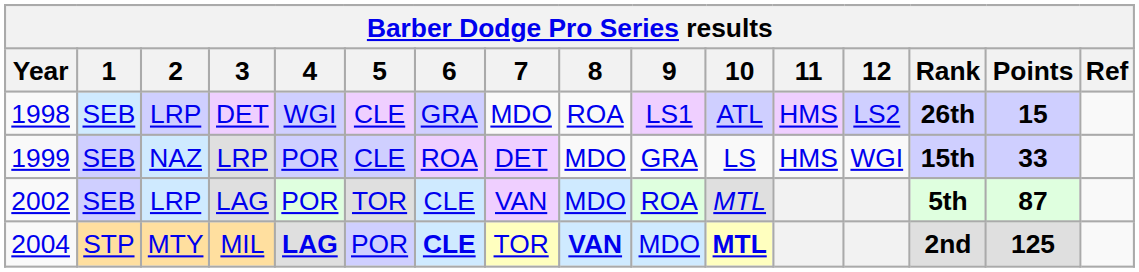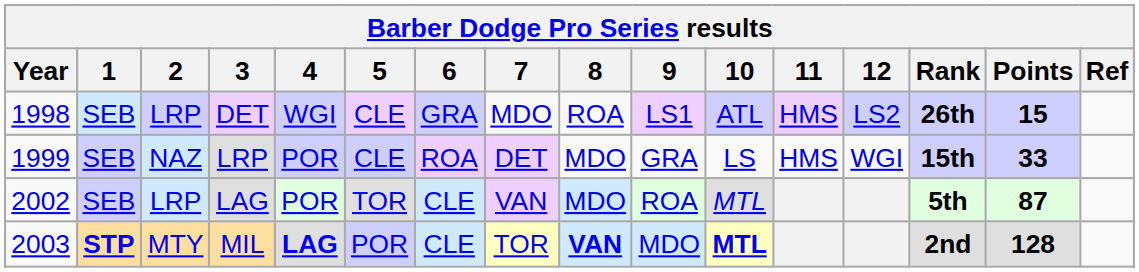MIL | Year: 2004 -> 2003
MIL | 1: normal -> bold
MIL | 6: bold -> normal
MIL | Points: 125 -> 128
